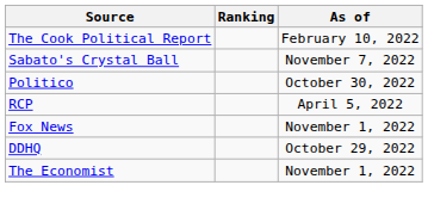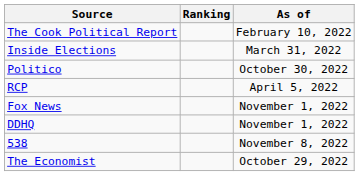+ row: Inside Elections | March 31, 2022
- row: Sabato's Crystal Ball | November 7, 2022
DDHQ | As of: October 29, 2022 -> November 1, 2022
+ row: 538 | November 8, 2022
The Economist | As of: November 1, 2022 -> October 29, 2022
